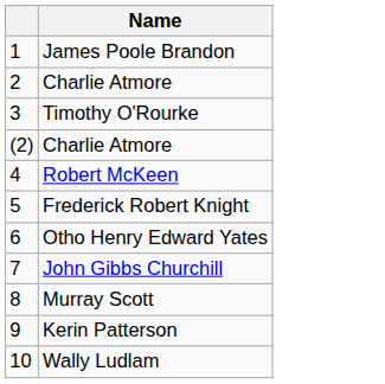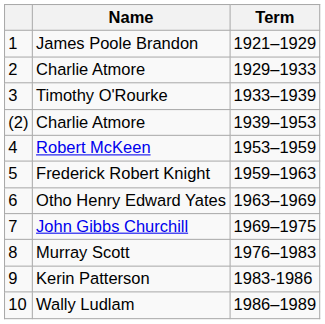+ column: Term | 1921–1929 | 1929–1933 | 1933–1939 | 1939–1953 | 1953–1959 | 1959–1963 | 1963–1969 | 1969–1975 | 1976–1983 | 1983-1986 | 1986–1989
